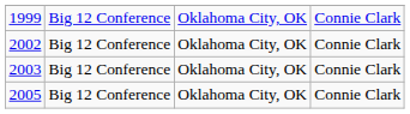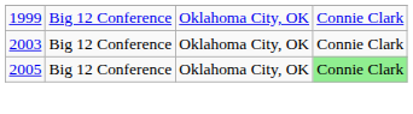- row: 2002 | Big 12 Conference | Oklahoma City, OK | Connie Clark
2005 | column 4: no background -> lightgreen background
